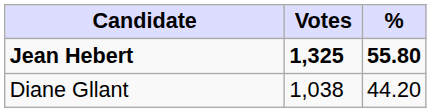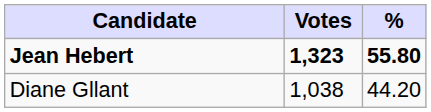Jean Hebert | Votes: 1,325 -> 1,323
